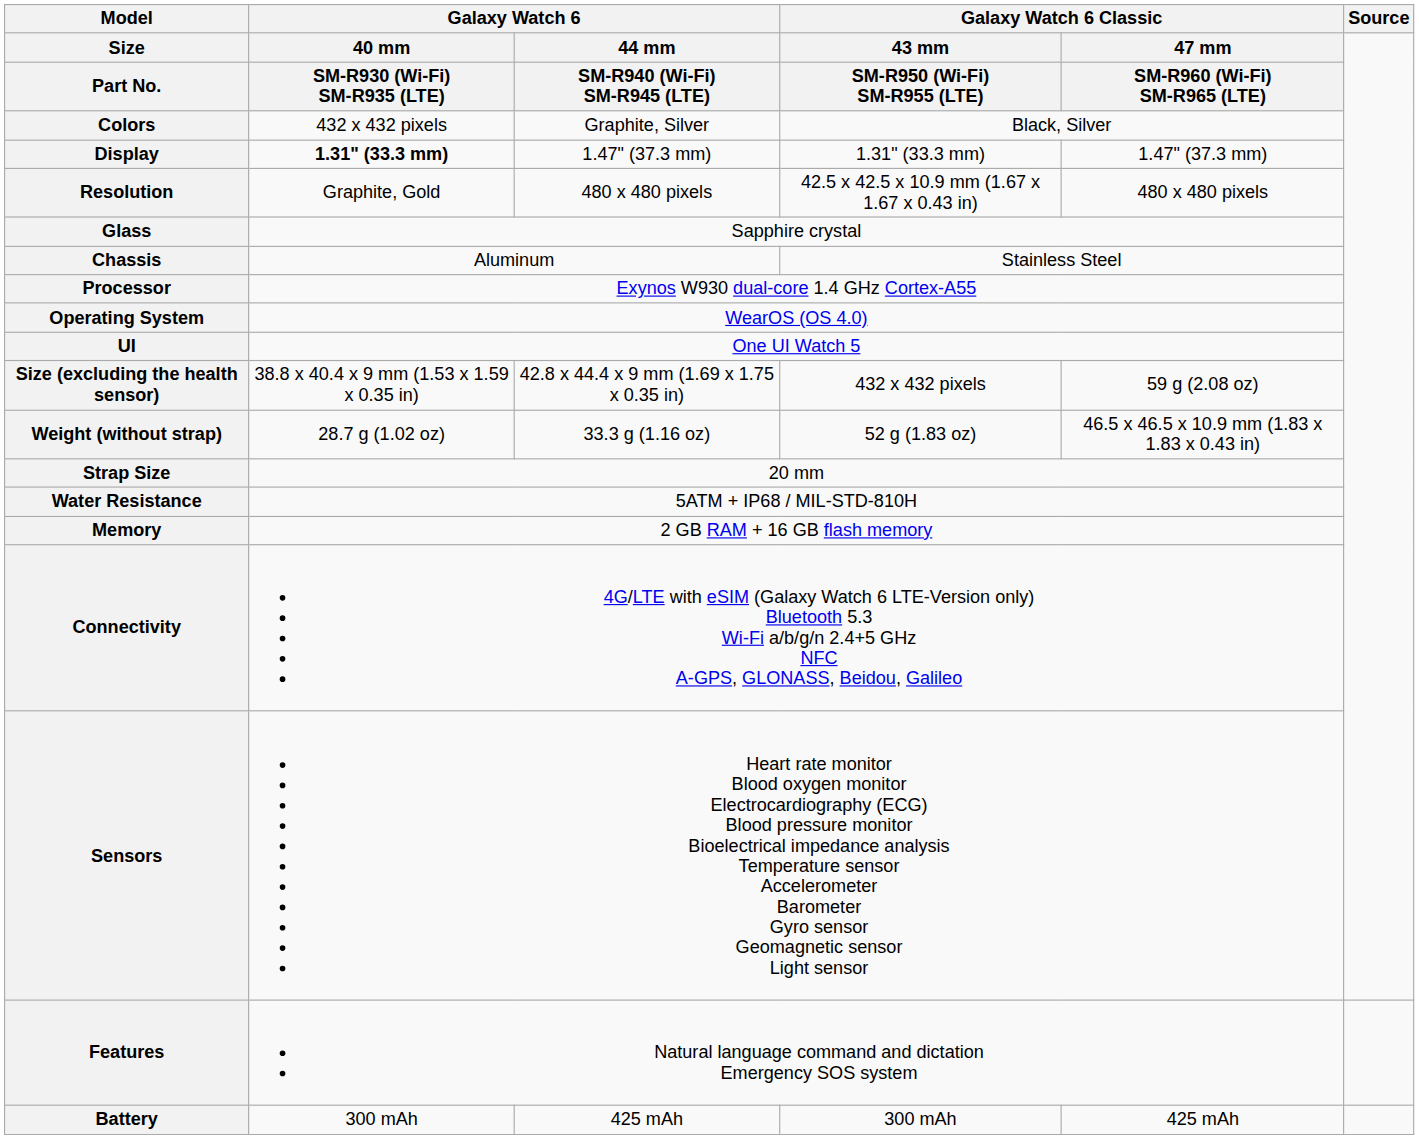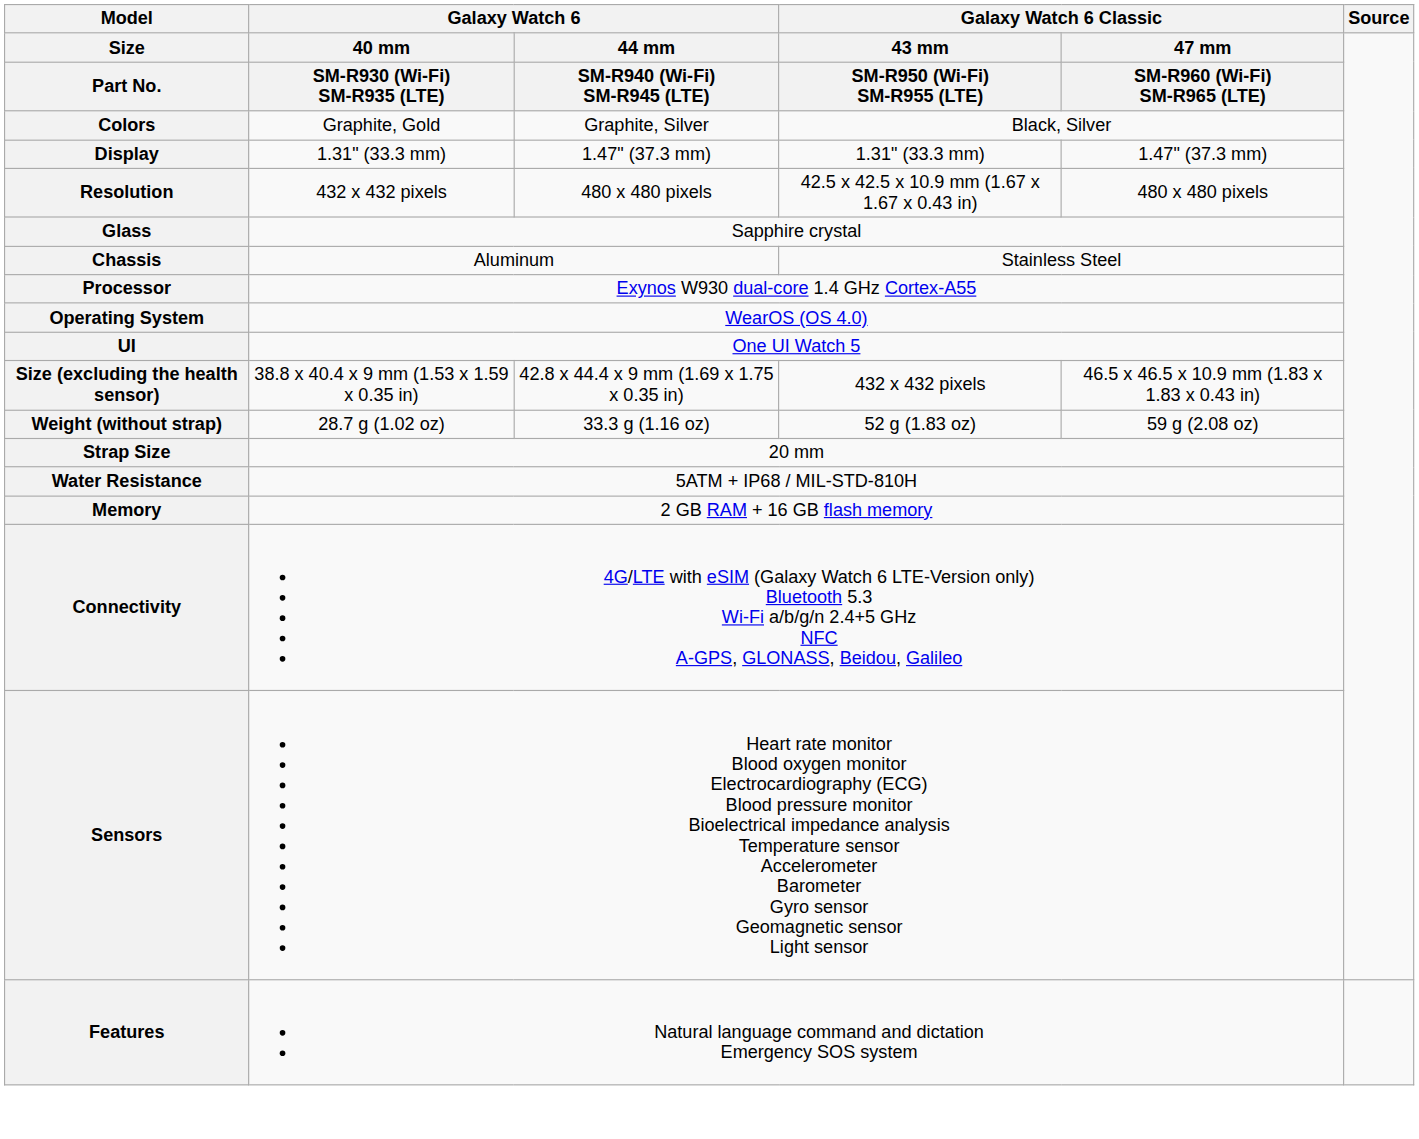Colors | column 2: 432 x 432 pixels -> Graphite, Gold
Display | column 2: bold -> normal
Resolution | column 2: Graphite, Gold -> 432 x 432 pixels
Size (excluding the health sensor) | column 5: 59 g (2.08 oz) -> 46.5 x 46.5 x 10.9 mm (1.83 x 1.83 x 0.43 in)
Weight (without strap) | column 5: 46.5 x 46.5 x 10.9 mm (1.83 x 1.83 x 0.43 in) -> 59 g (2.08 oz)
- row: Battery | 300 mAh | 425 mAh | 300 mAh | 425 mAh
